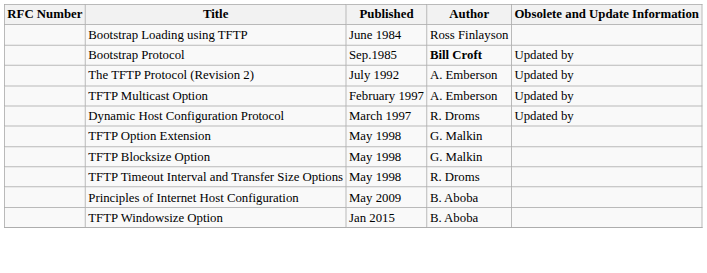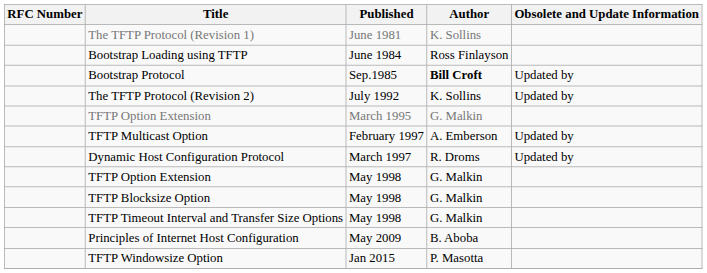+ row: The TFTP Protocol (Revision 1) | June 1981 | K. Sollins
The TFTP Protocol (Revision 2) | Author: A. Emberson -> K. Sollins
+ row: TFTP Option Extension | March 1995 | G. Malkin
TFTP Timeout Interval and Transfer Size Options | Author: R. Droms -> G. Malkin
TFTP Windowsize Option | Author: B. Aboba -> P. Masotta
